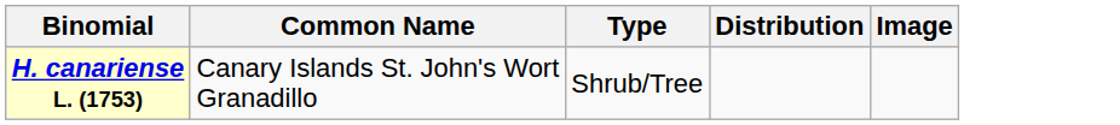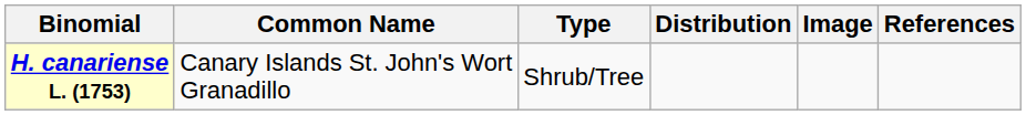+ column: References
